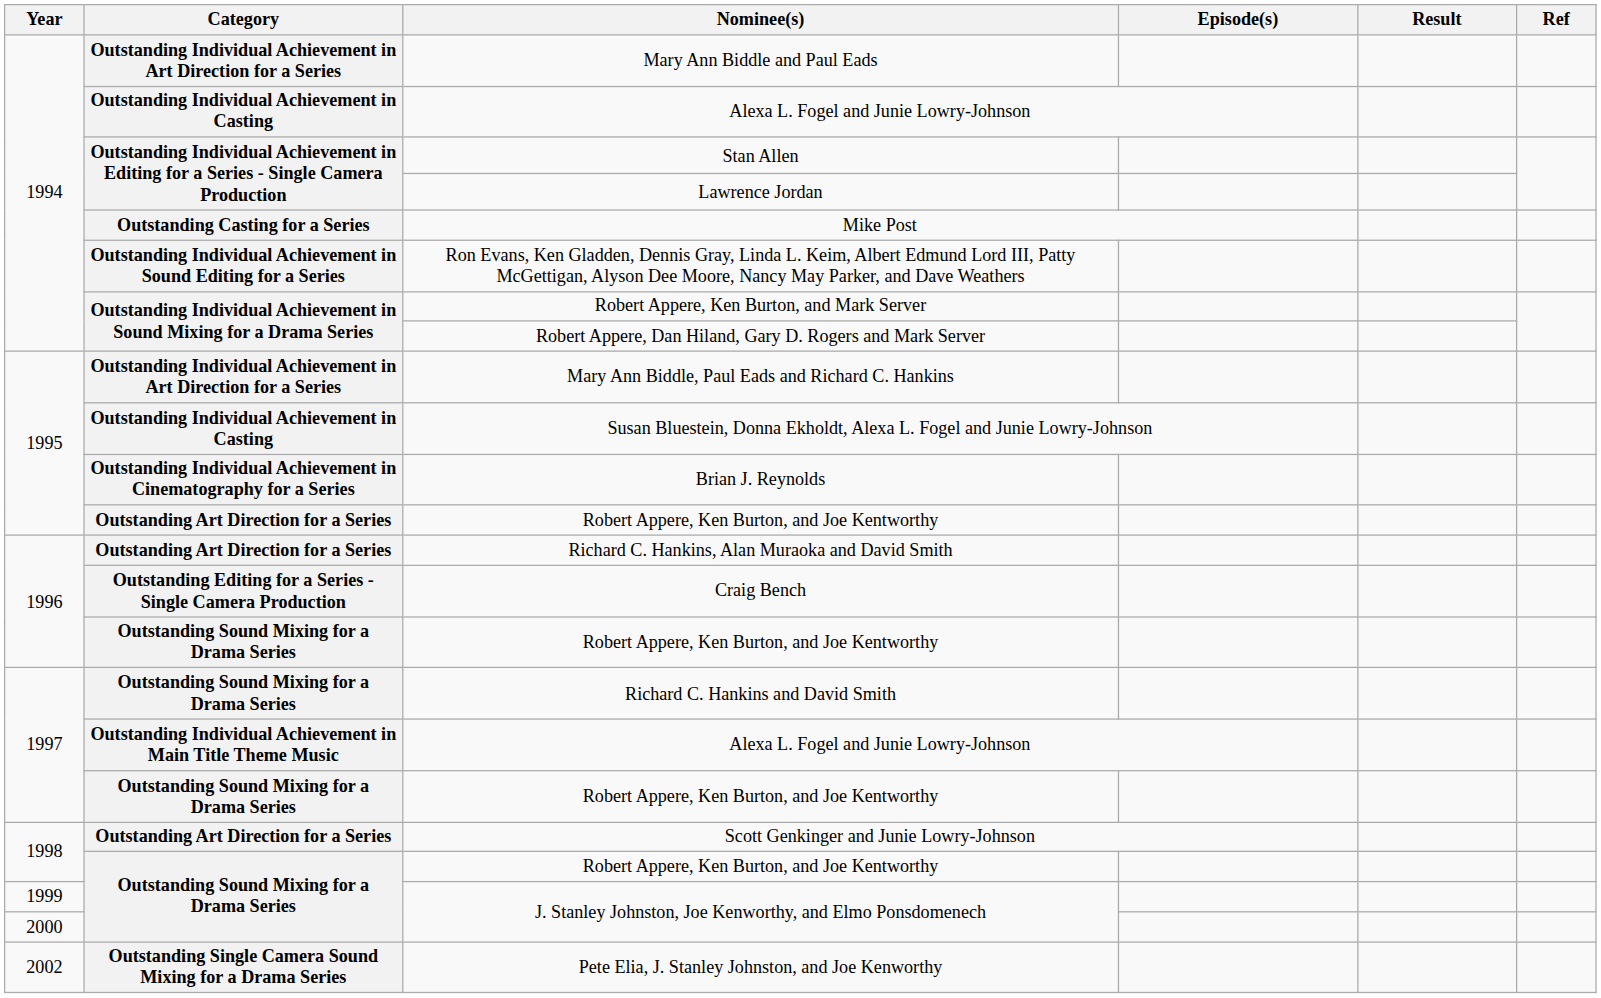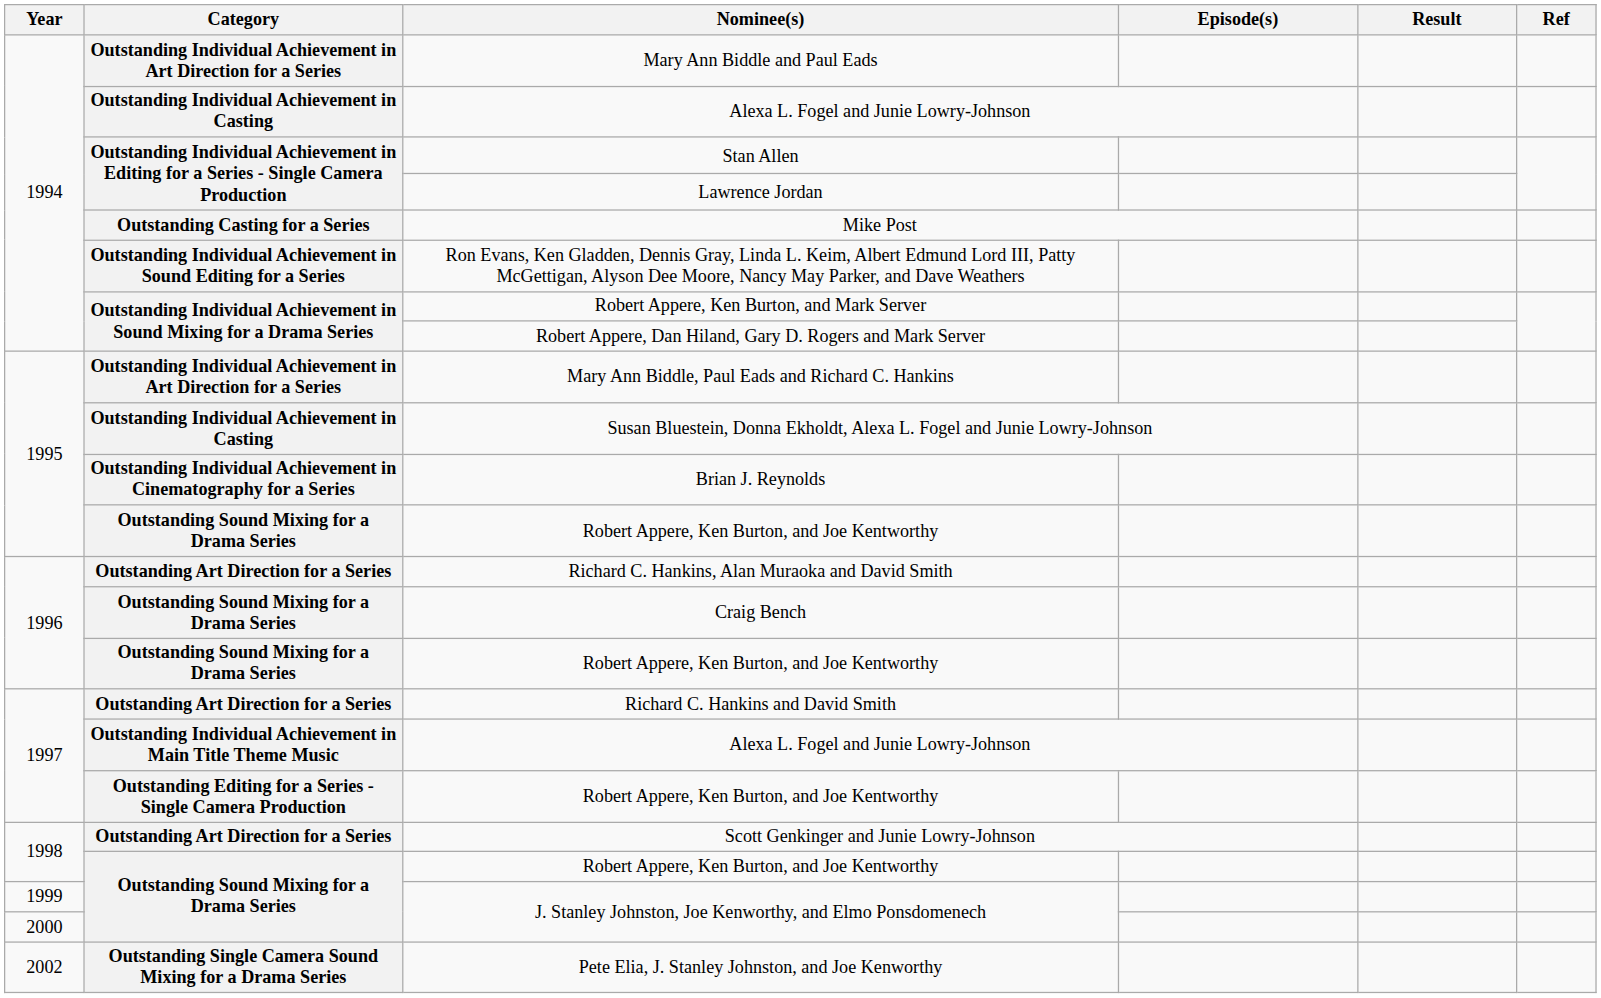1995 / Robert Appere, Ken Burton, and Joe Kentworthy | Category: Outstanding Art Direction for a Series -> Outstanding Sound Mixing for a Drama Series
Craig Bench | Category: Outstanding Editing for a Series - Single Camera Production -> Outstanding Sound Mixing for a Drama Series
Richard C. Hankins and David Smith | Category: Outstanding Sound Mixing for a Drama Series -> Outstanding Art Direction for a Series
1997 / Robert Appere, Ken Burton, and Joe Kentworthy | Category: Outstanding Sound Mixing for a Drama Series -> Outstanding Editing for a Series - Single Camera Production
